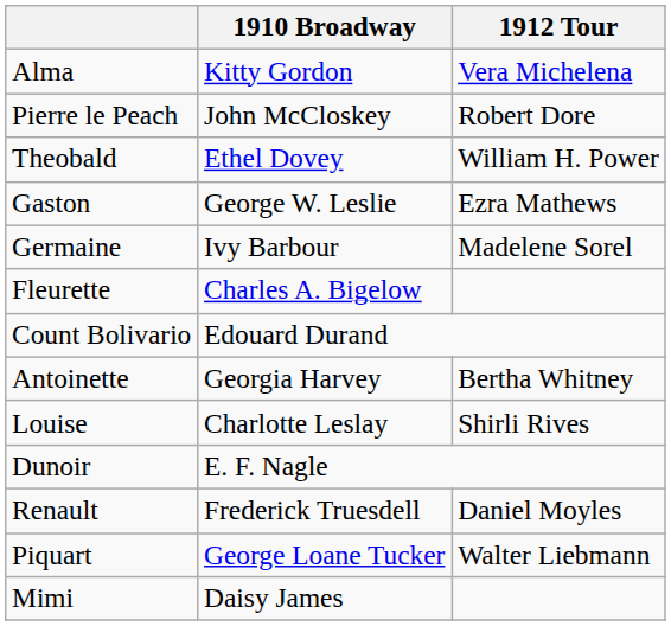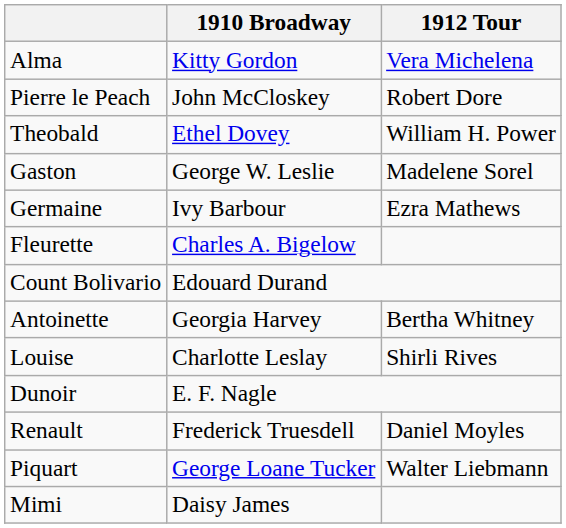Gaston | 1912 Tour: Ezra Mathews -> Madelene Sorel
Germaine | 1912 Tour: Madelene Sorel -> Ezra Mathews
